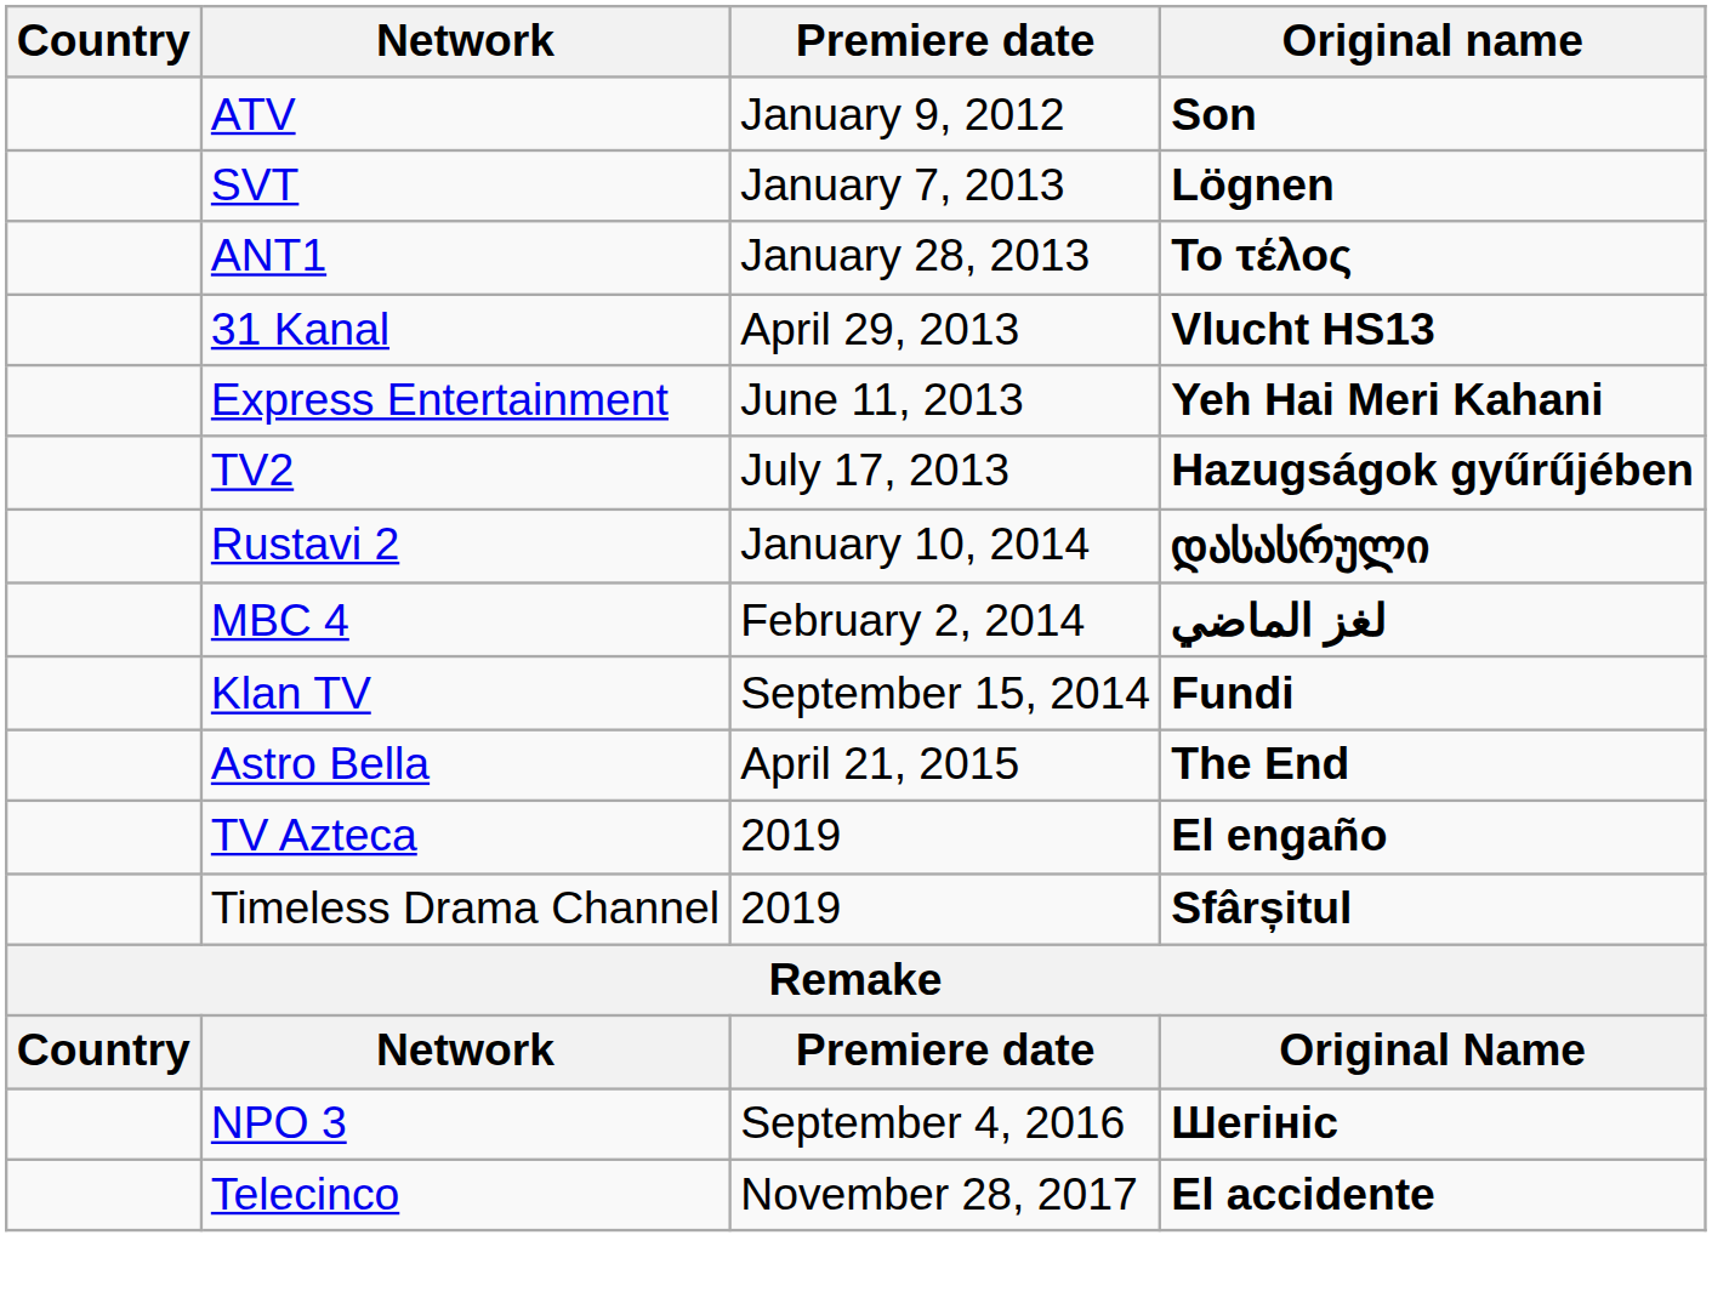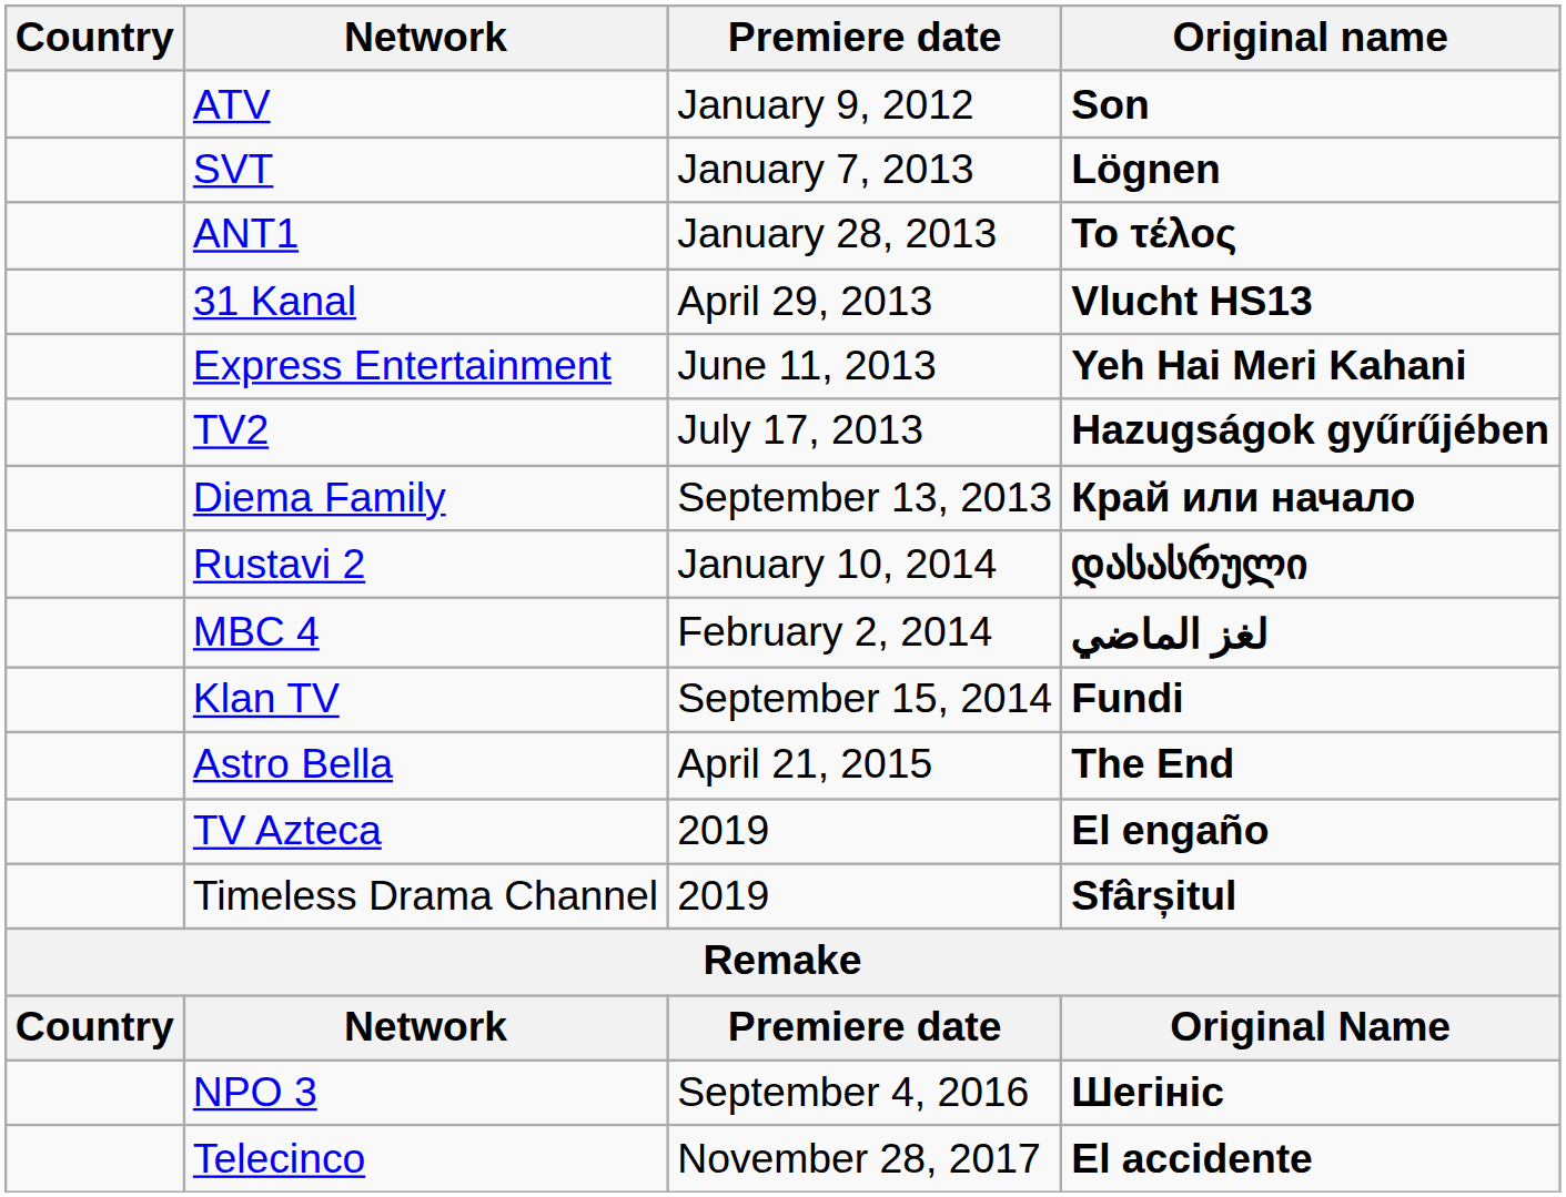+ row: Diema Family | September 13, 2013 | Край или начало
